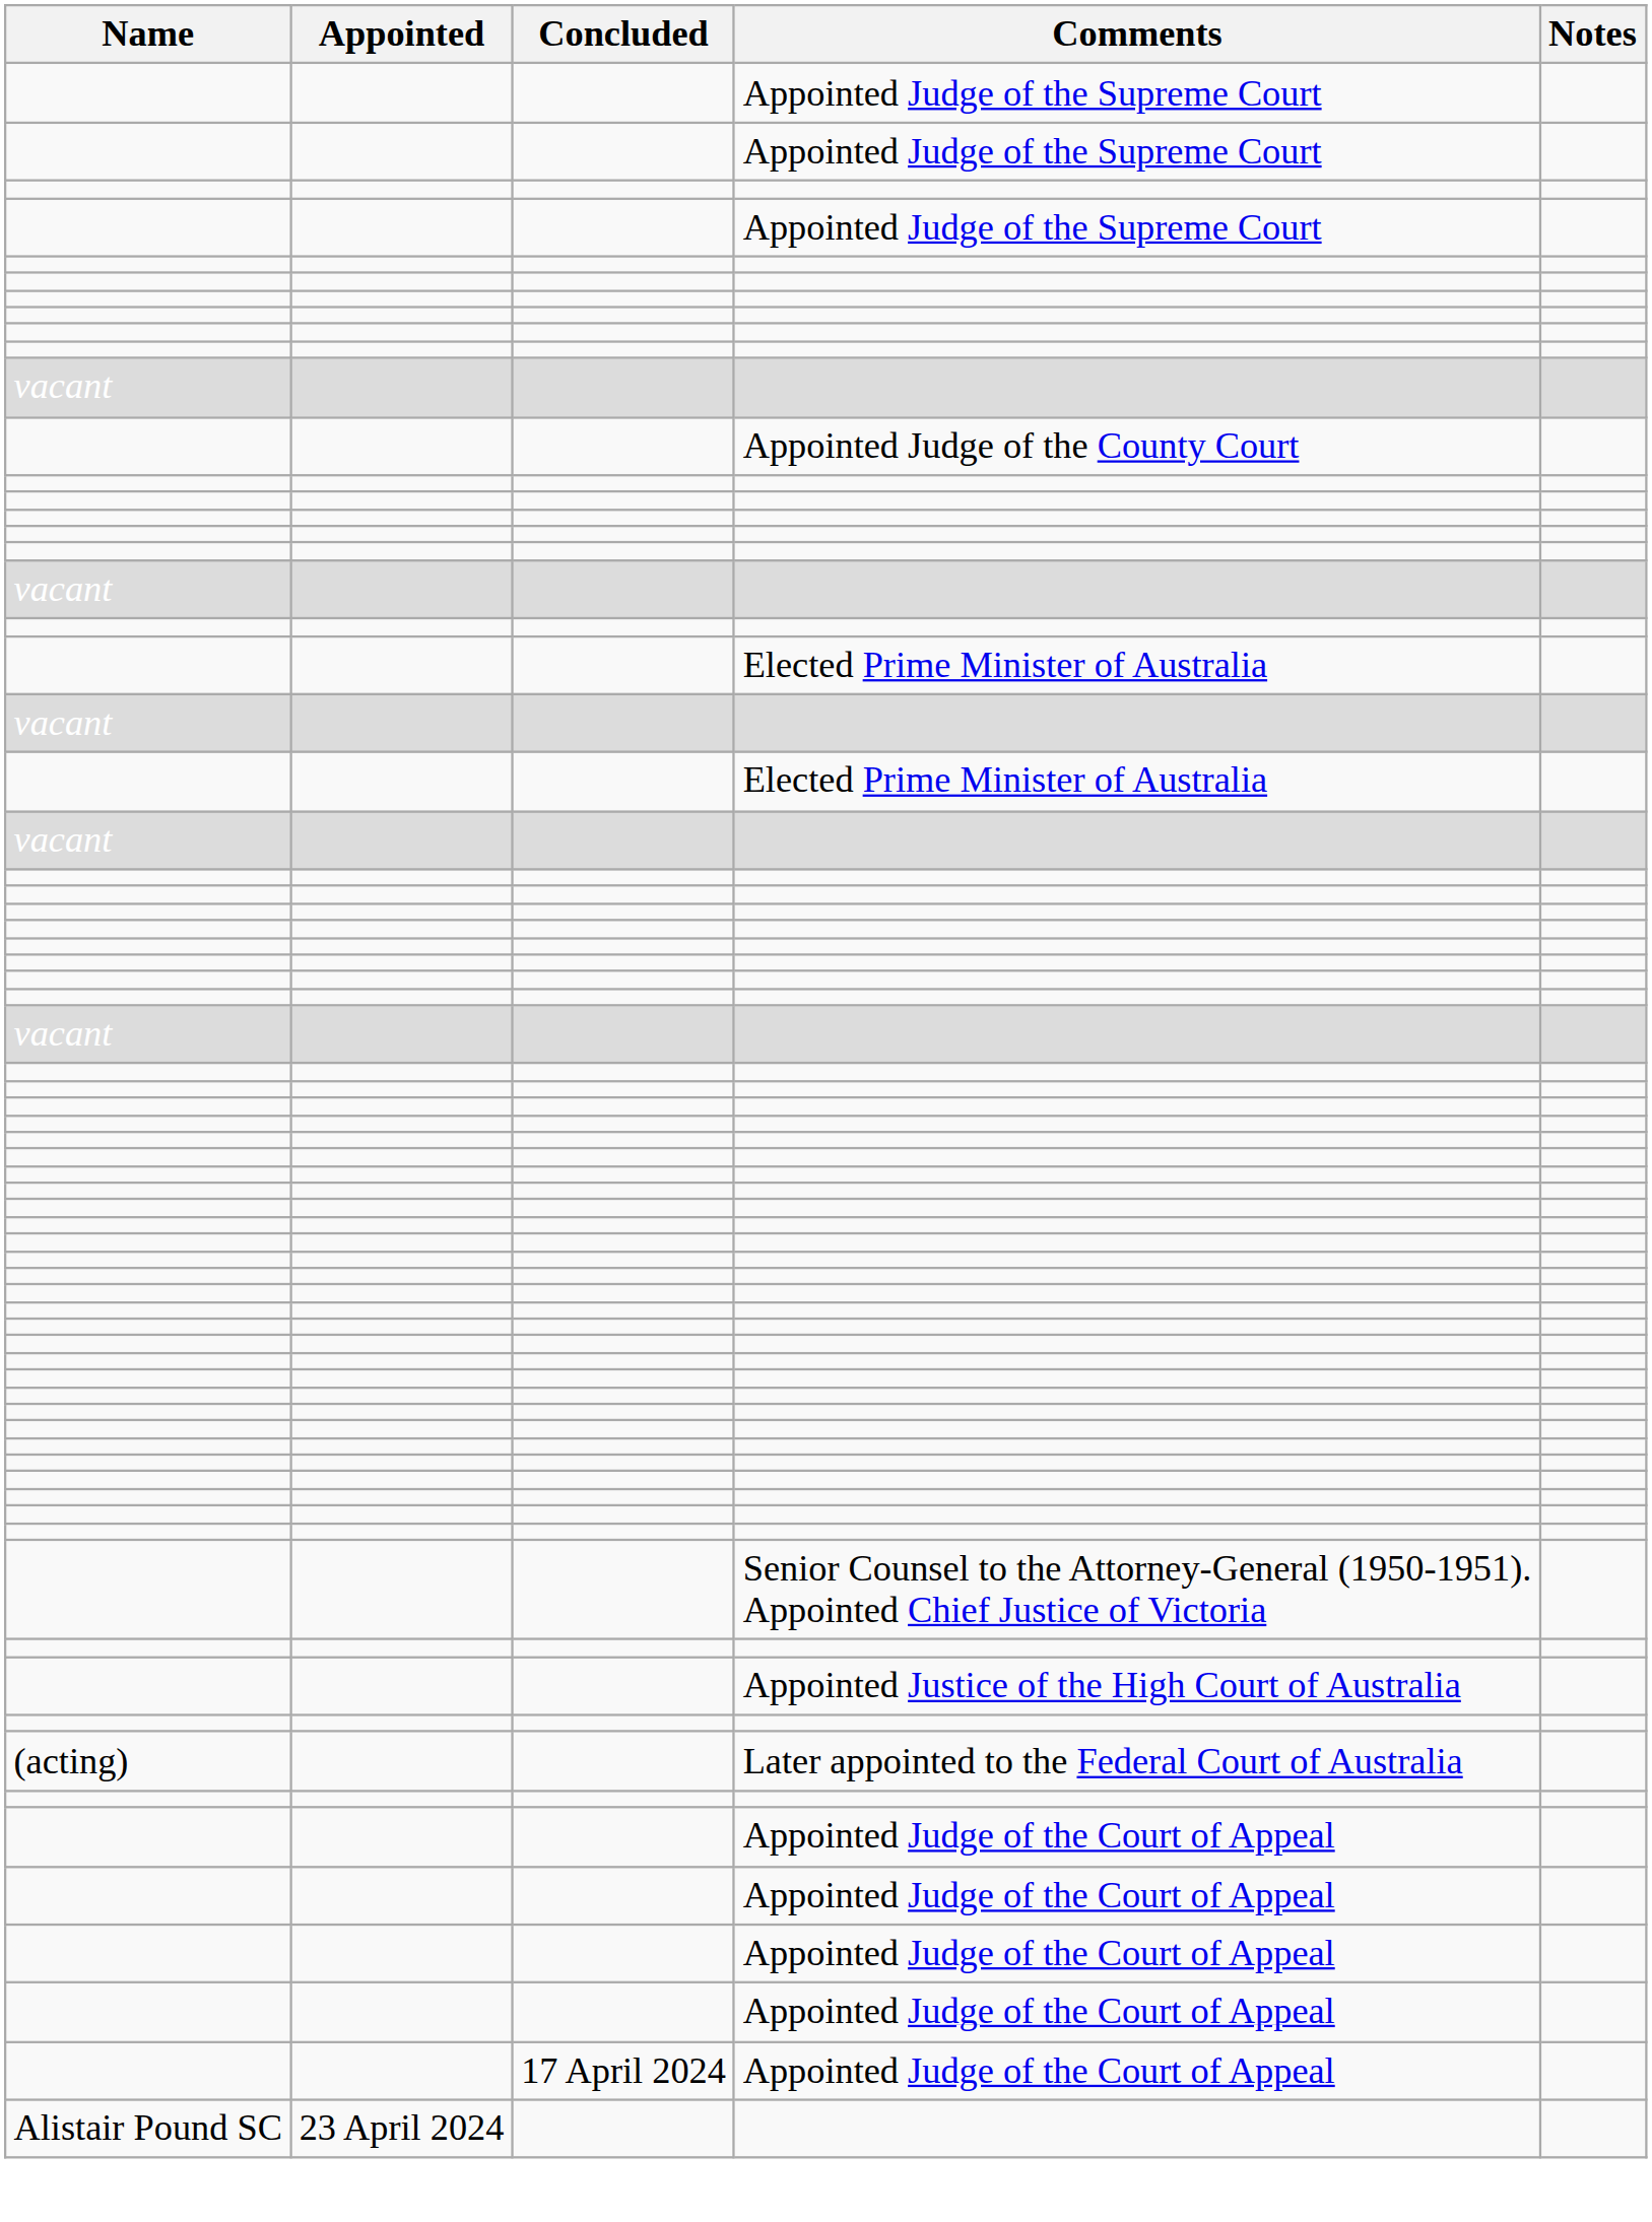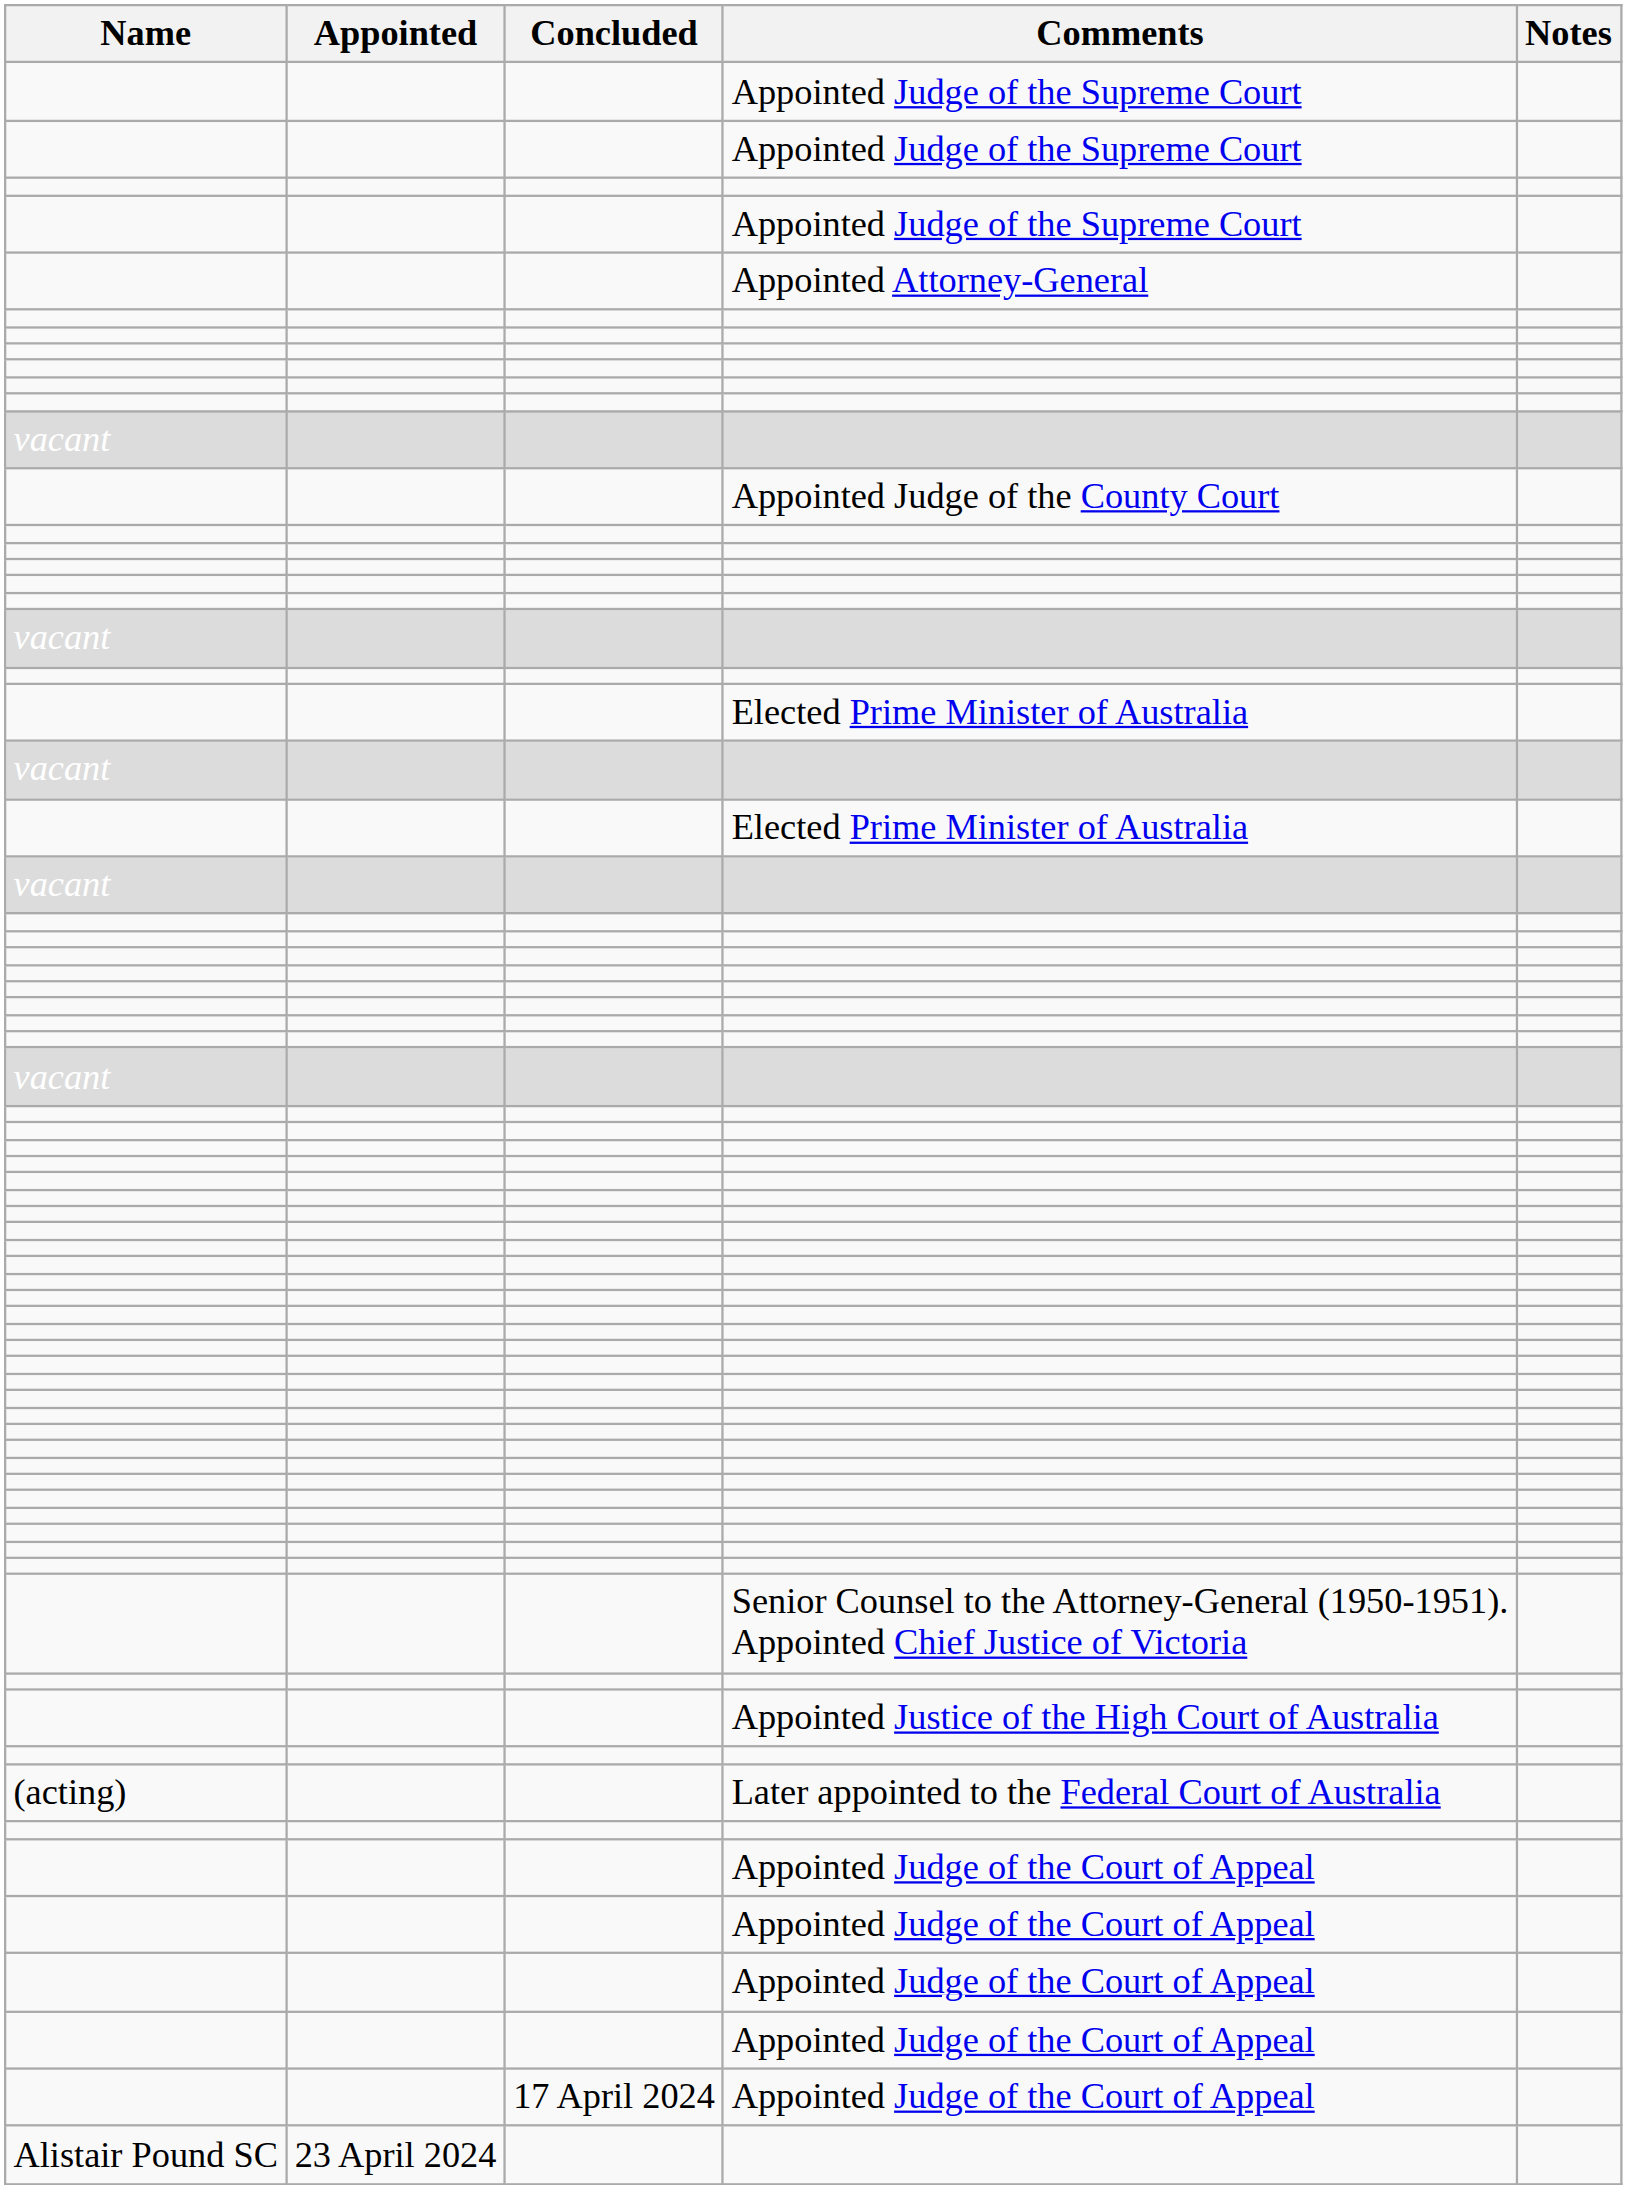+ row: Appointed Attorney-General
